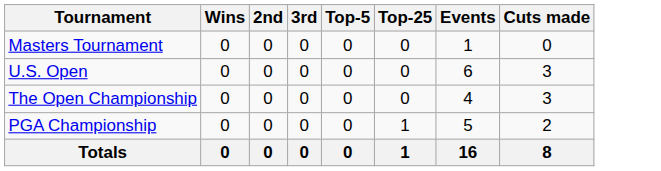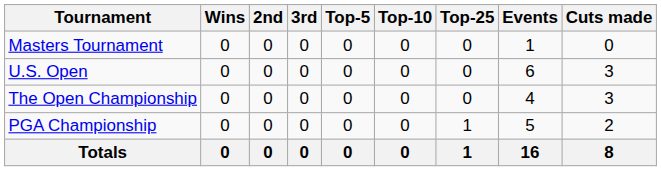+ column: Top-10 | 0 | 0 | 0 | 0 | 0
